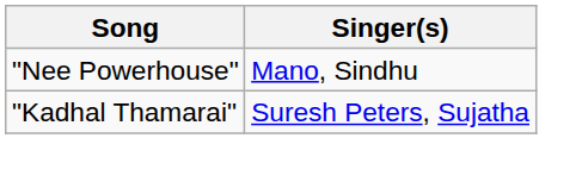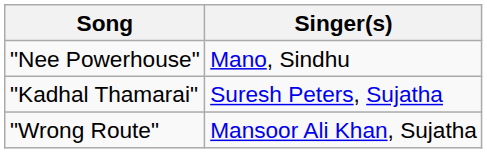+ row: "Wrong Route" | Mansoor Ali Khan, Sujatha
